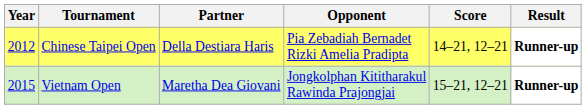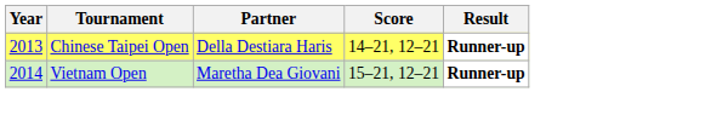- column: Opponent | Pia Zebadiah Bernadet Rizki Amelia Pradipta | Jongkolphan Kititharakul Rawinda Prajongjai
Chinese Taipei Open | Year: 2012 -> 2013
Vietnam Open | Year: 2015 -> 2014
